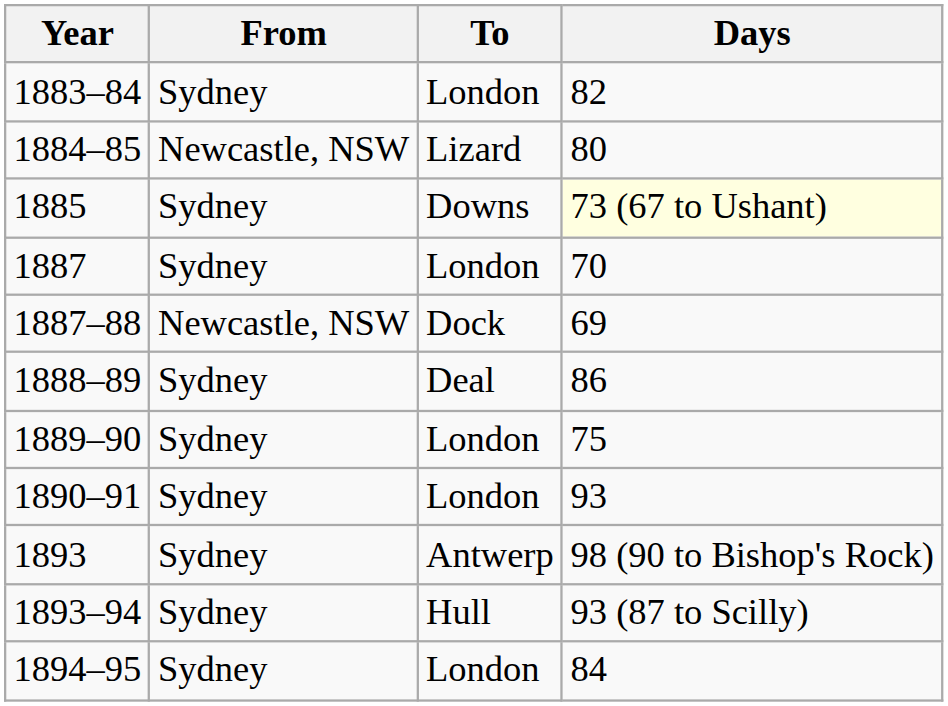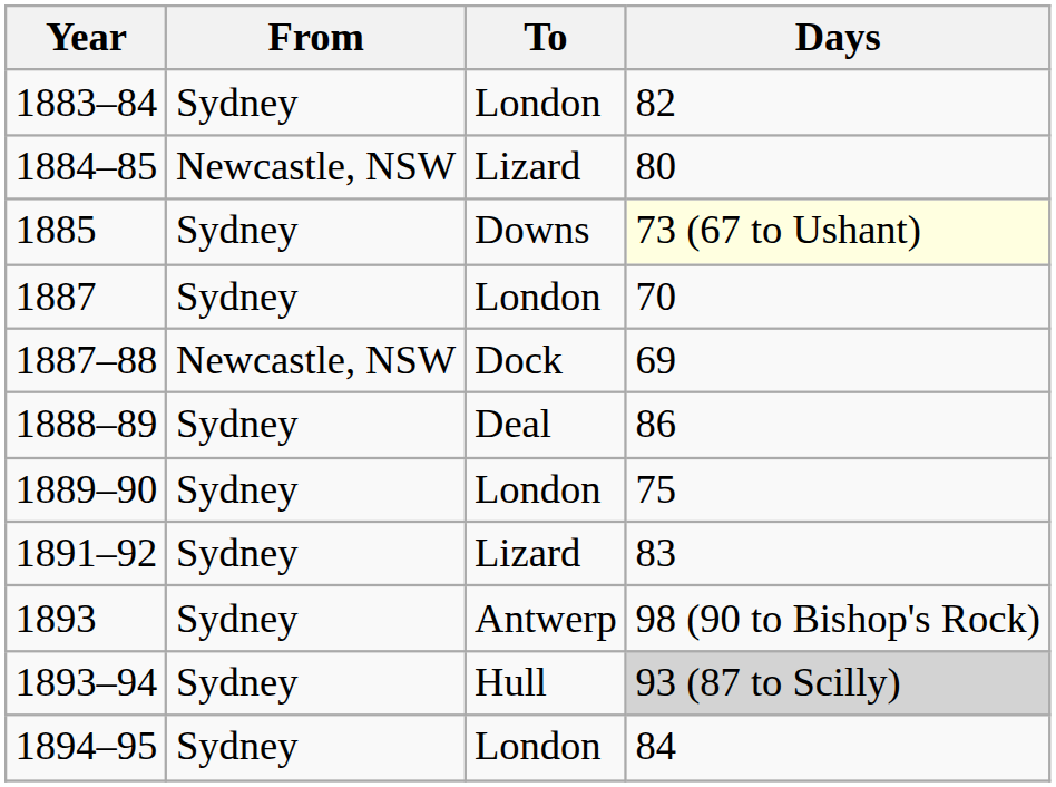- row: 1890–91 | Sydney | London | 93
+ row: 1891–92 | Sydney | Lizard | 83
1893–94 | Days: no background -> lightgrey background
